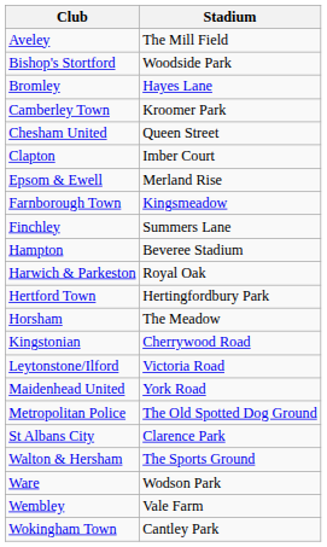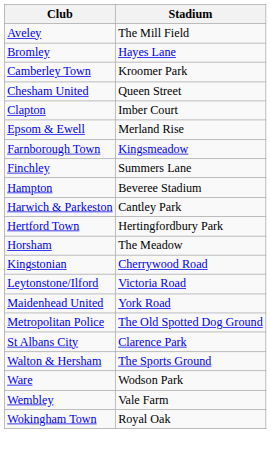- row: Bishop's Stortford | Woodside Park
Harwich & Parkeston | Stadium: Royal Oak -> Cantley Park
Wokingham Town | Stadium: Cantley Park -> Royal Oak
